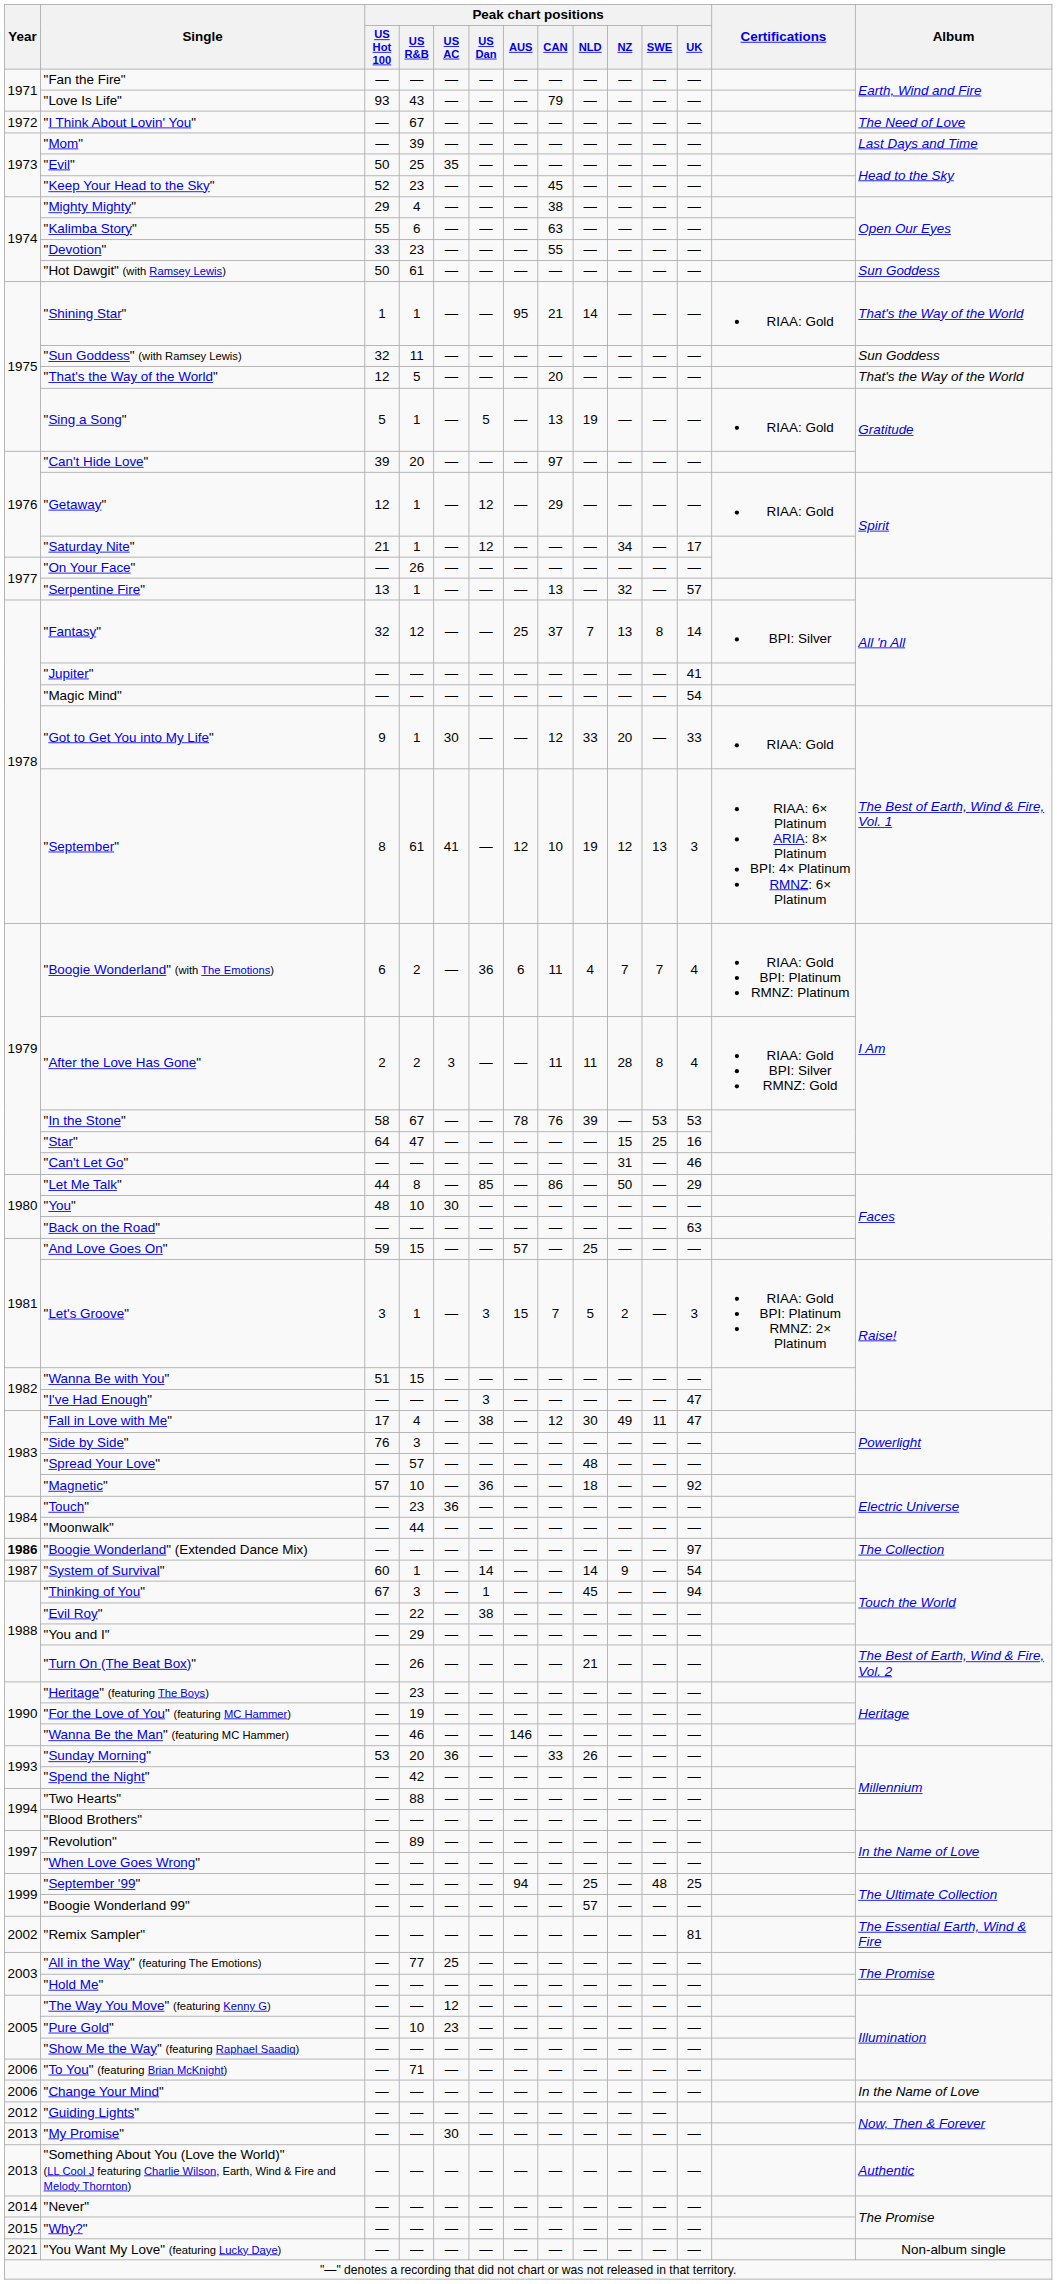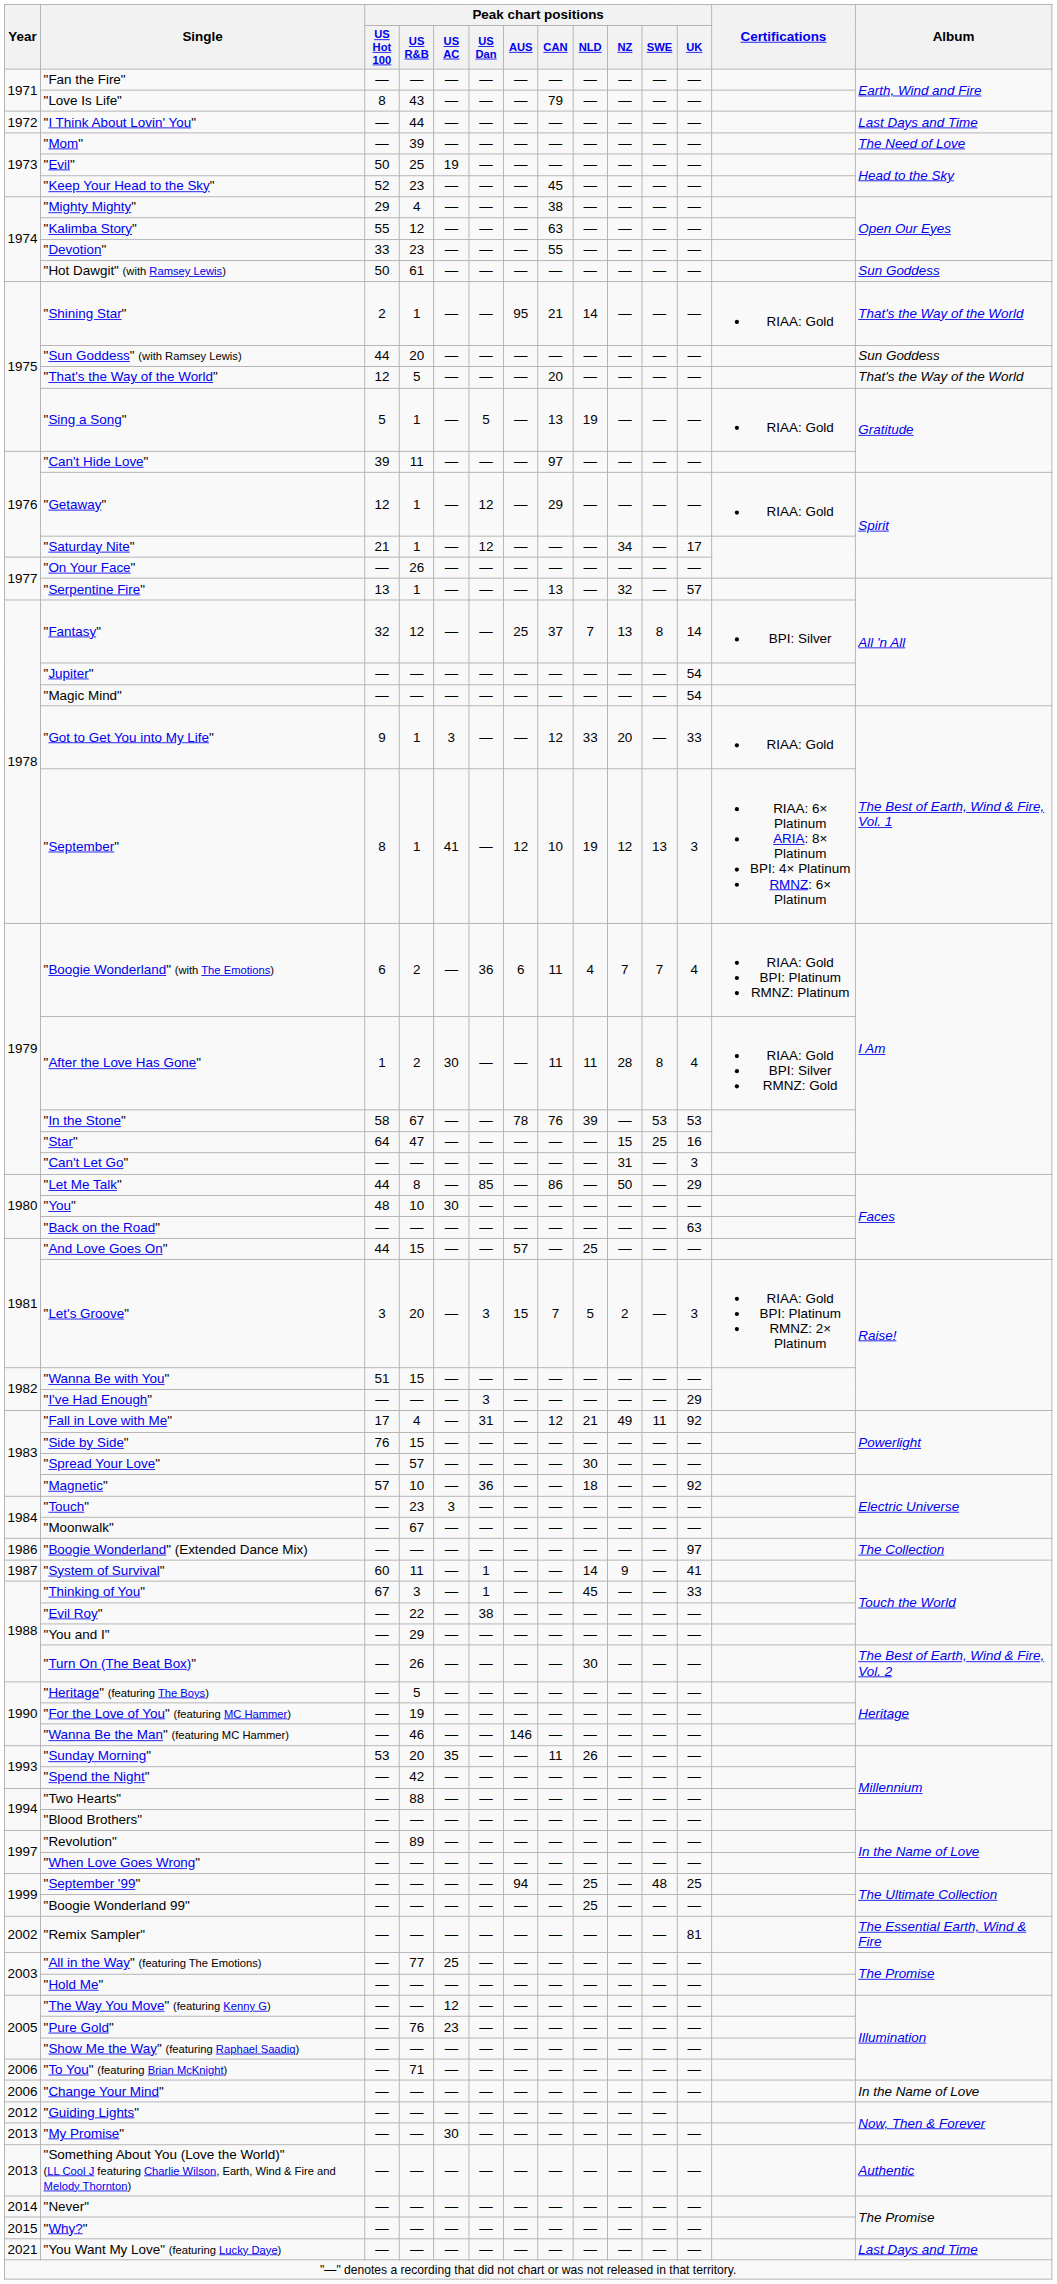"Love Is Life" | Peak chart positions / US Hot 100: 93 -> 8
"I Think About Lovin' You" | Peak chart positions / US R&B: 67 -> 44
"I Think About Lovin' You" | Album: The Need of Love -> Last Days and Time
"Mom" | Album: Last Days and Time -> The Need of Love
"Evil" | Peak chart positions / US AC: 35 -> 19
"Kalimba Story" | Peak chart positions / US R&B: 6 -> 12
"Shining Star" | Peak chart positions / US Hot 100: 1 -> 2
"Sun Goddess" (with Ramsey Lewis) | Peak chart positions / US Hot 100: 32 -> 44
"Sun Goddess" (with Ramsey Lewis) | Peak chart positions / US R&B: 11 -> 20
"Can't Hide Love" | Peak chart positions / US R&B: 20 -> 11
"Jupiter" | Peak chart positions / UK: 41 -> 54
"Got to Get You into My Life" | Peak chart positions / US AC: 30 -> 3
"September" | Peak chart positions / US R&B: 61 -> 1
"After the Love Has Gone" | Peak chart positions / US Hot 100: 2 -> 1
"After the Love Has Gone" | Peak chart positions / US AC: 3 -> 30
"Can't Let Go" | Peak chart positions / UK: 46 -> 3
"And Love Goes On" | Peak chart positions / US Hot 100: 59 -> 44
"Let's Groove" | Peak chart positions / US R&B: 1 -> 20
"I've Had Enough" | Peak chart positions / UK: 47 -> 29
"Fall in Love with Me" | Peak chart positions / US Dan: 38 -> 31
"Fall in Love with Me" | Peak chart positions / NLD: 30 -> 21
"Fall in Love with Me" | Peak chart positions / UK: 47 -> 92
"Side by Side" | Peak chart positions / US R&B: 3 -> 15
"Spread Your Love" | Peak chart positions / NLD: 48 -> 30
"Touch" | Peak chart positions / US AC: 36 -> 3
"Moonwalk" | Peak chart positions / US R&B: 44 -> 67
"Boogie Wonderland" (Extended Dance Mix) | Year: bold -> normal
"System of Survival" | Peak chart positions / US R&B: 1 -> 11
"System of Survival" | Peak chart positions / US Dan: 14 -> 1
"System of Survival" | Peak chart positions / UK: 54 -> 41
"Thinking of You" | Peak chart positions / UK: 94 -> 33
"Turn On (The Beat Box)" | Peak chart positions / NLD: 21 -> 30
"Heritage" (featuring The Boys) | Peak chart positions / US R&B: 23 -> 5
"Sunday Morning" | Peak chart positions / US AC: 36 -> 35
"Sunday Morning" | Peak chart positions / CAN: 33 -> 11
"Boogie Wonderland 99" | Peak chart positions / NLD: 57 -> 25
"Pure Gold" | Peak chart positions / US R&B: 10 -> 76
"You Want My Love" (featuring Lucky Daye) | Album: Non-album single -> Last Days and Time
